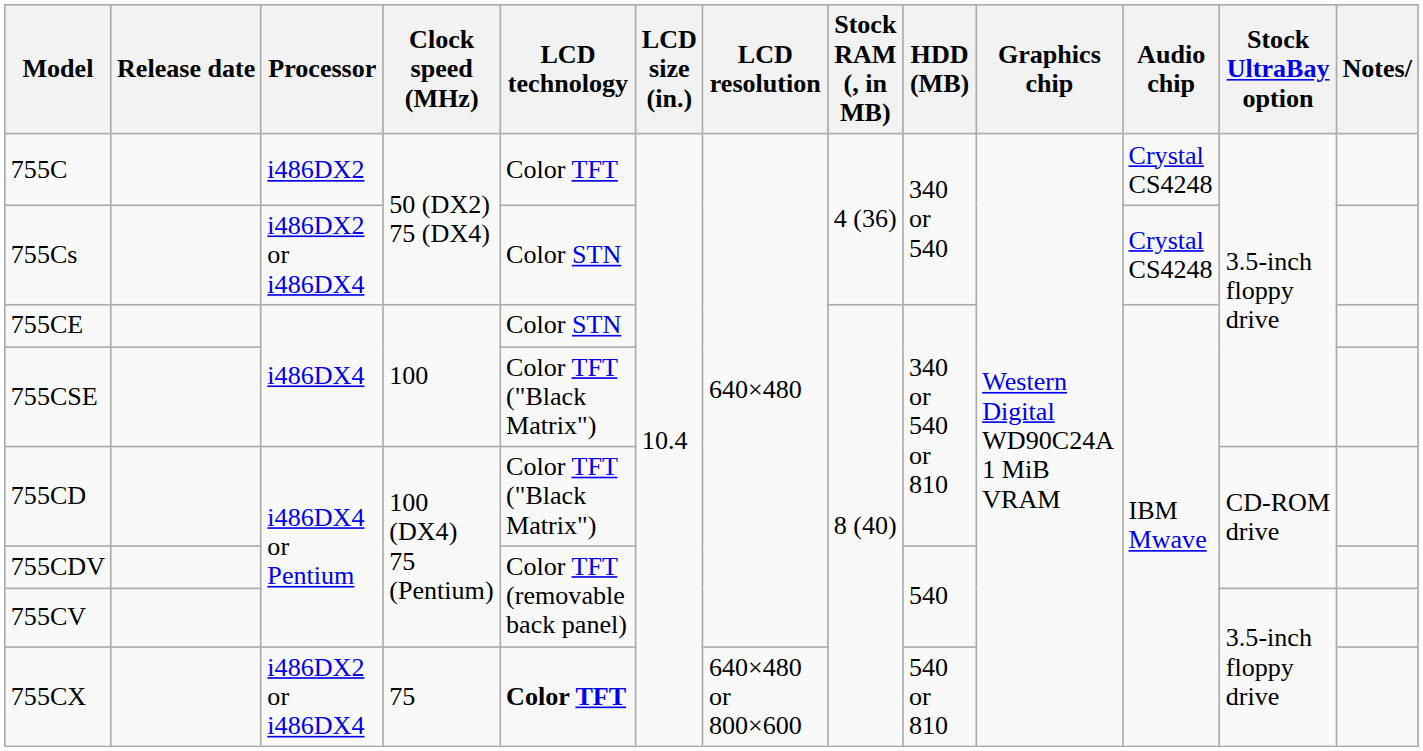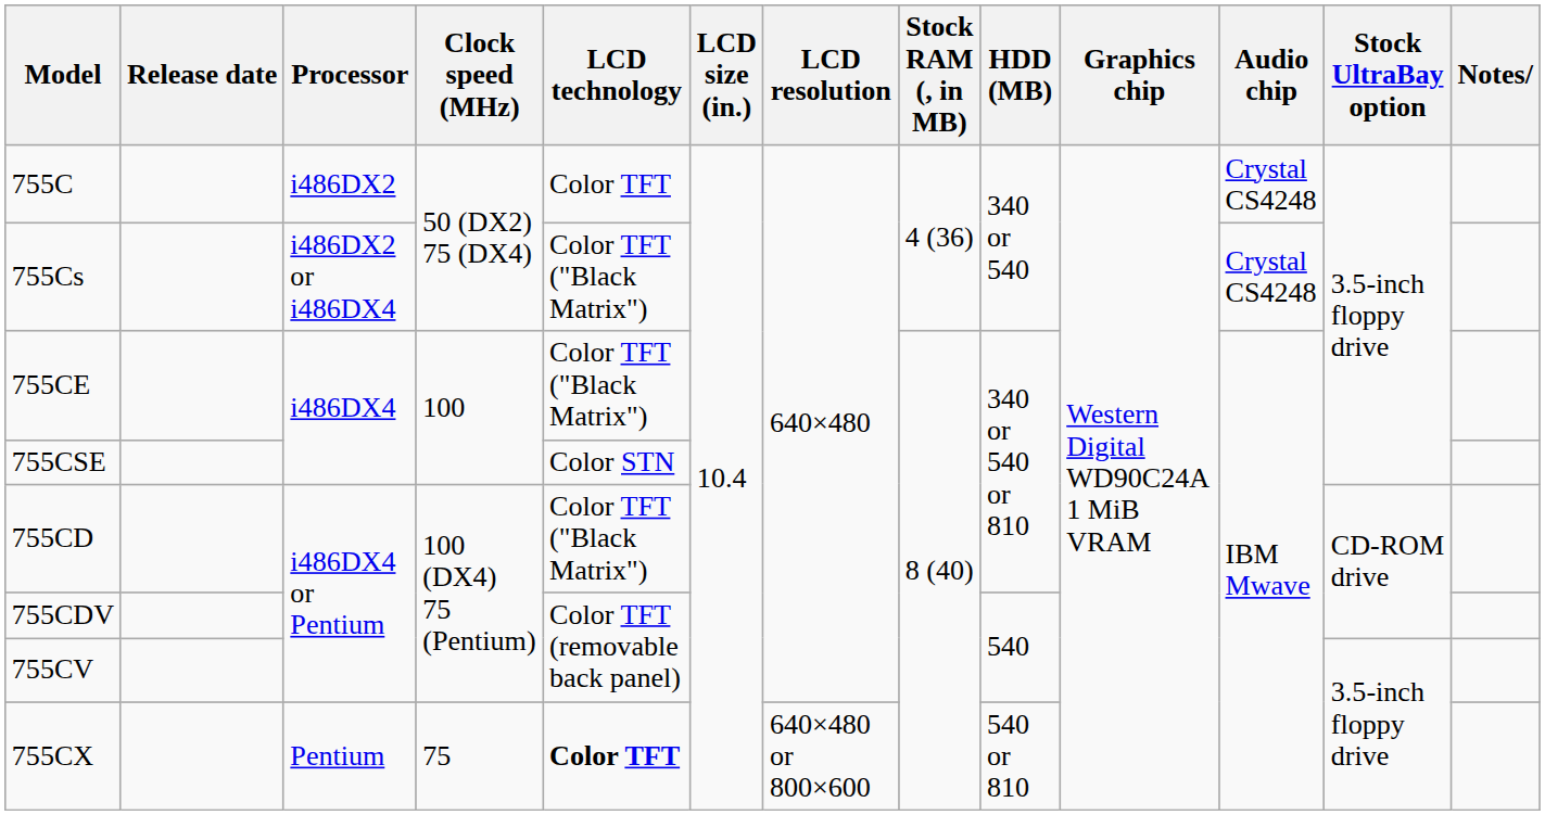755Cs | LCD technology: Color STN -> Color TFT ("Black Matrix")
755CE | LCD technology: Color STN -> Color TFT ("Black Matrix")
755CSE | LCD technology: Color TFT ("Black Matrix") -> Color STN
755CX | Processor: i486DX2 or i486DX4 -> Pentium
